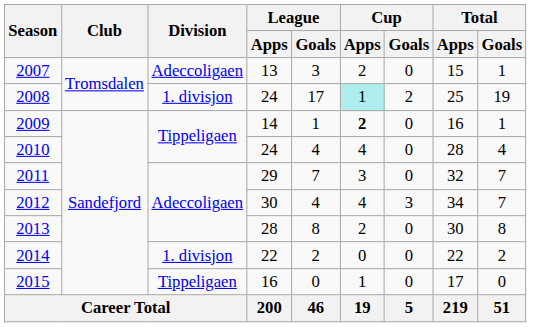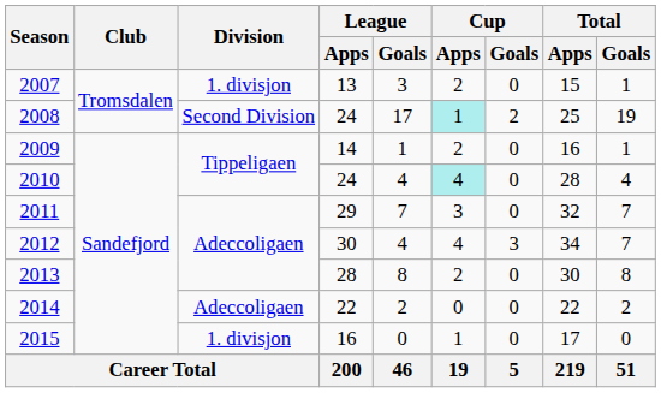2007 | Division: Adeccoligaen -> 1. divisjon
2008 | Division: 1. divisjon -> Second Division
2009 | Cup / Apps: bold -> normal
2010 | Cup / Apps: no background -> paleturquoise background
2014 | Division: 1. divisjon -> Adeccoligaen
2015 | Division: Tippeligaen -> 1. divisjon
